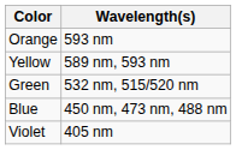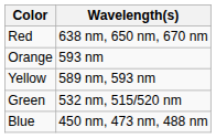+ row: Red | 638 nm, 650 nm, 670 nm
- row: Violet | 405 nm
